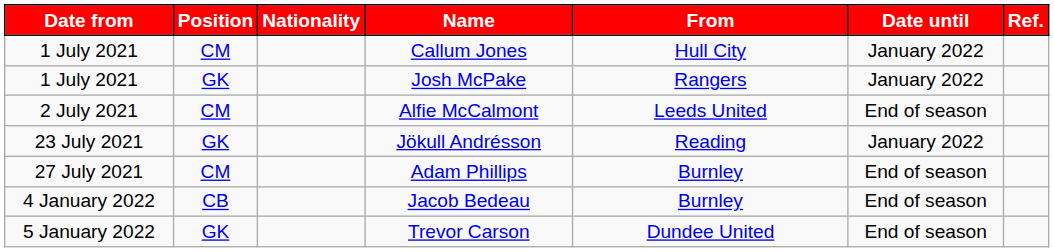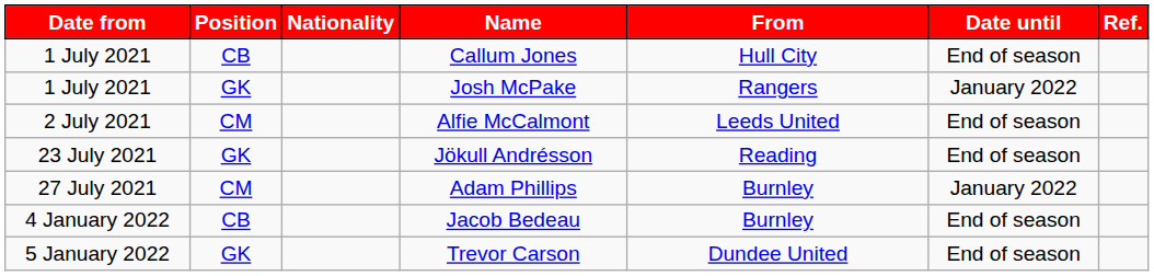Callum Jones | Position: CM -> CB
Callum Jones | Date until: January 2022 -> End of season
Jökull Andrésson | Date until: January 2022 -> End of season
Adam Phillips | Date until: End of season -> January 2022
